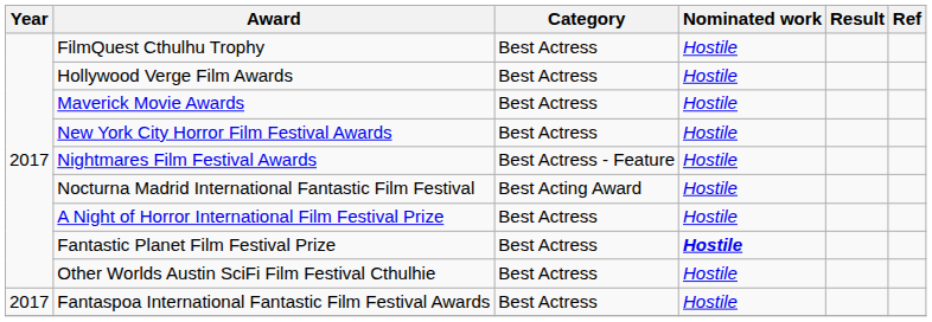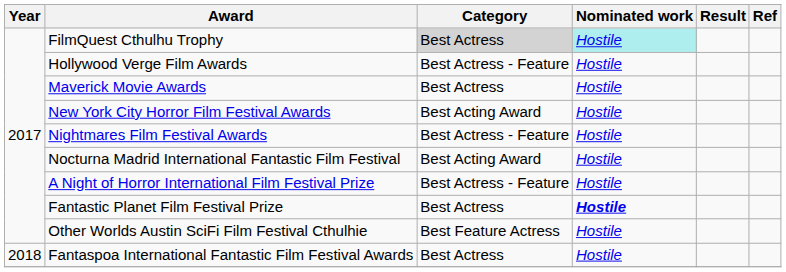FilmQuest Cthulhu Trophy | Category: no background -> lightgrey background
FilmQuest Cthulhu Trophy | Nominated work: no background -> paleturquoise background
Hollywood Verge Film Awards | Category: Best Actress -> Best Actress - Feature
New York City Horror Film Festival Awards | Category: Best Actress -> Best Acting Award
A Night of Horror International Film Festival Prize | Category: Best Actress -> Best Actress - Feature
Other Worlds Austin SciFi Film Festival Cthulhie | Category: Best Actress -> Best Feature Actress
Fantaspoa International Fantastic Film Festival Awards | Year: 2017 -> 2018
